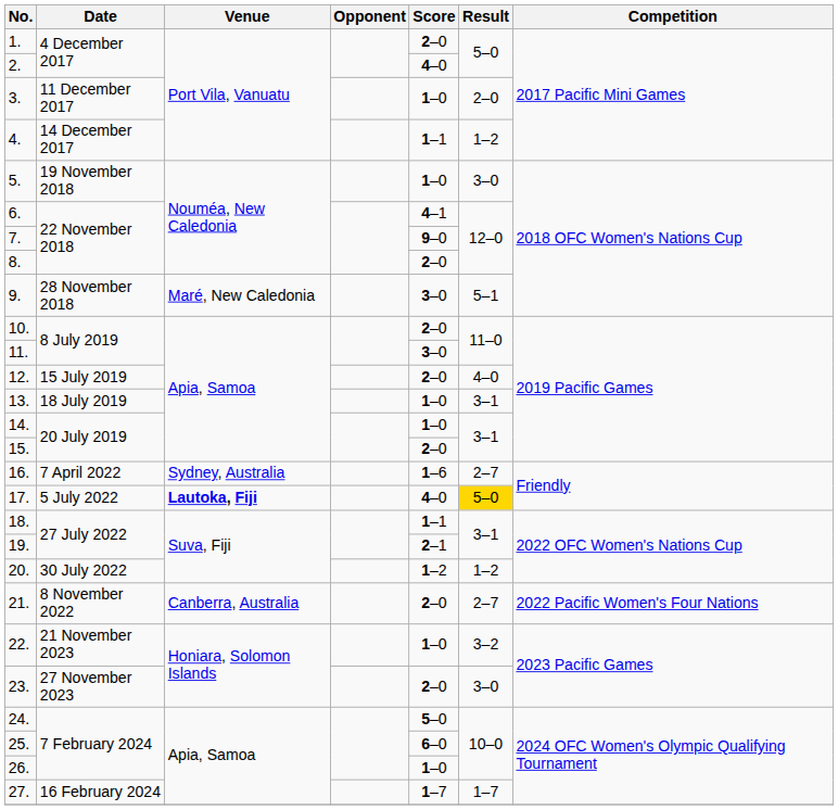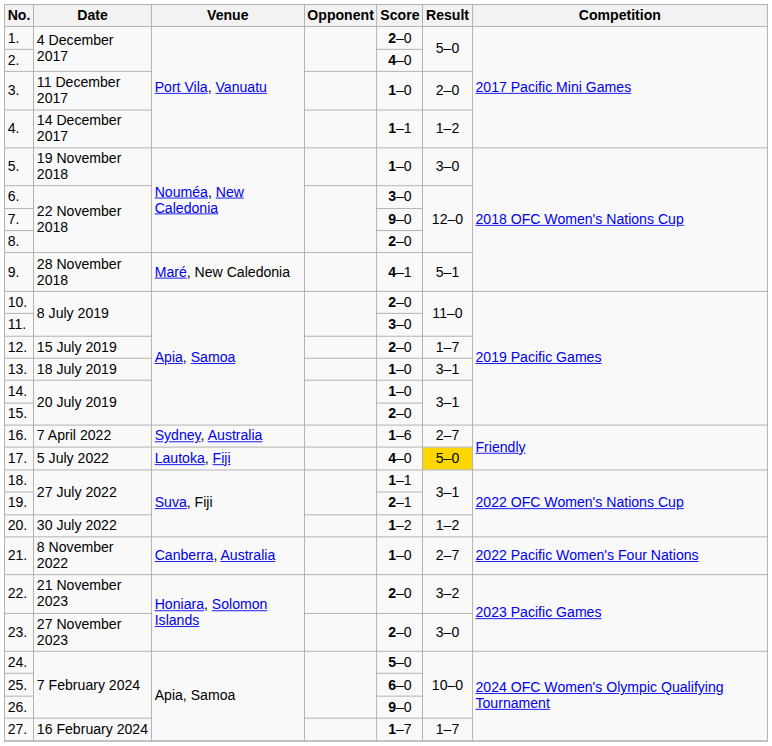6. | Score: 4–1 -> 3–0
9. | Score: 3–0 -> 4–1
12. | Result: 4–0 -> 1–7
17. | Venue: bold -> normal
21. | Score: 2–0 -> 1–0
22. | Score: 1–0 -> 2–0
26. | Score: 1–0 -> 9–0
